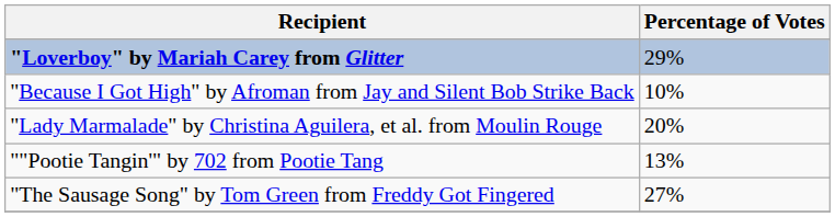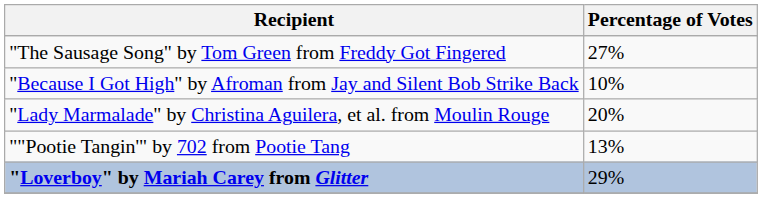rows swapped: "Loverboy" by Mariah Carey from Glitter <-> "The Sausage Song" by Tom Green from Freddy Got Fingered
